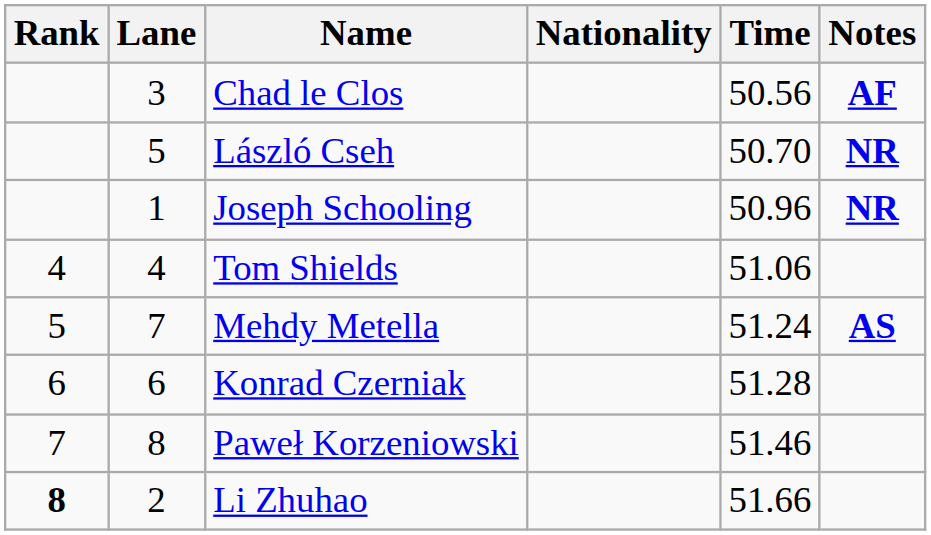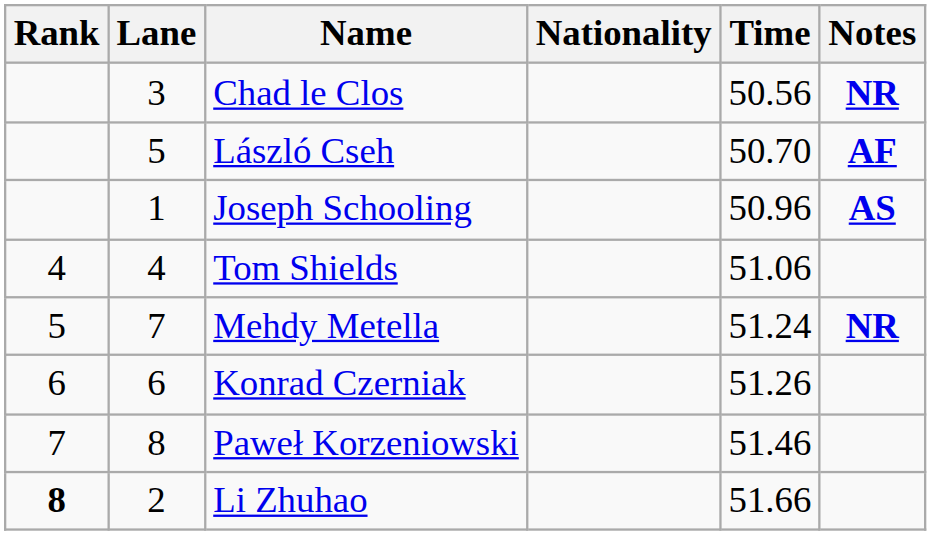Chad le Clos | Notes: AF -> NR
László Cseh | Notes: NR -> AF
Joseph Schooling | Notes: NR -> AS
Mehdy Metella | Notes: AS -> NR
Konrad Czerniak | Time: 51.28 -> 51.26
